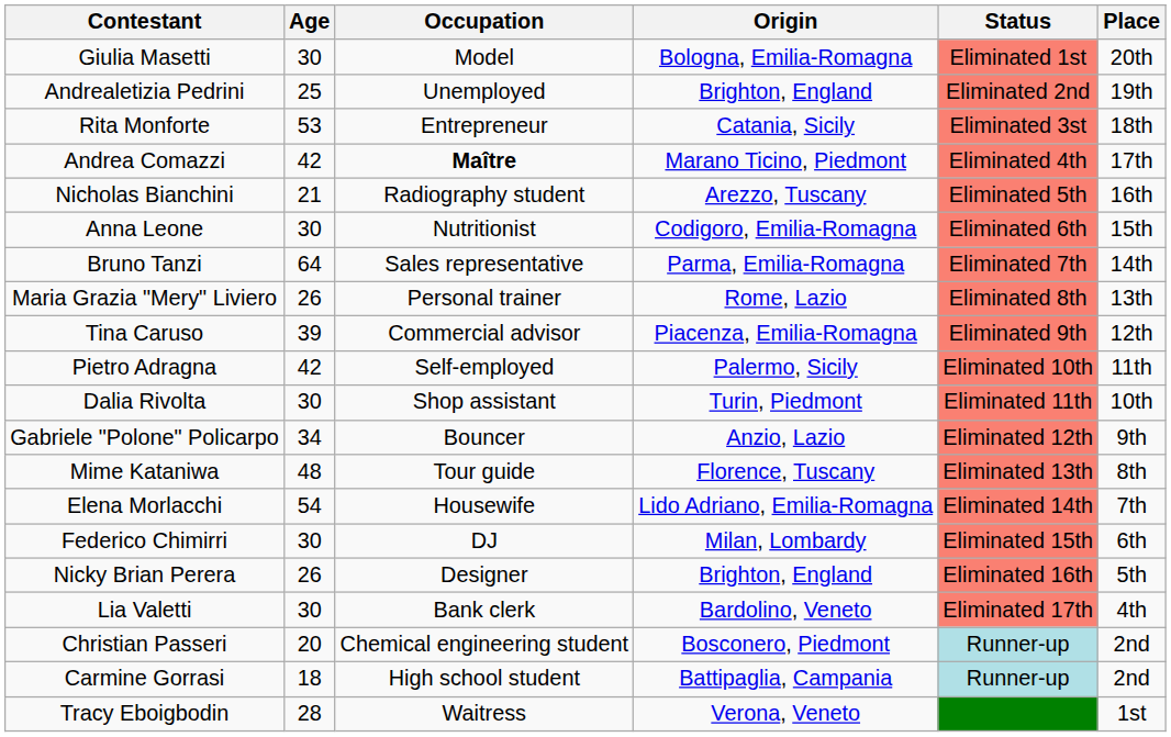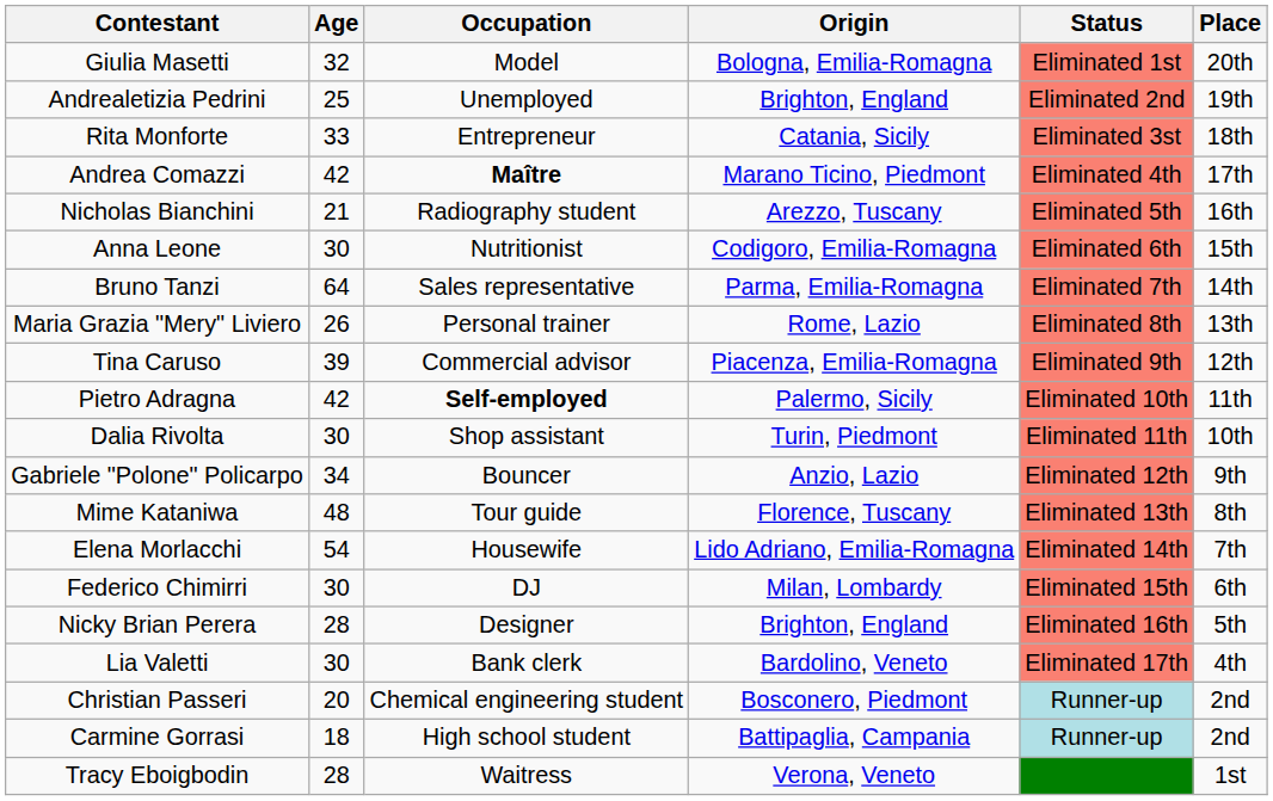Giulia Masetti | Age: 30 -> 32
Rita Monforte | Age: 53 -> 33
Pietro Adragna | Occupation: normal -> bold
Nicky Brian Perera | Age: 26 -> 28
